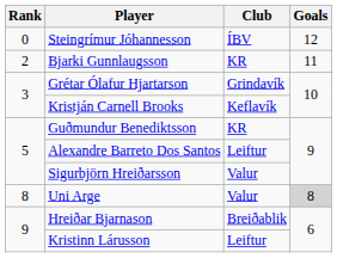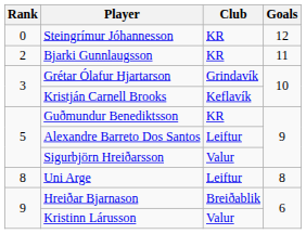Steingrímur Jóhannesson | Club: ÍBV -> KR
Uni Arge | Club: Valur -> Leiftur
Uni Arge | Goals: lightgrey background -> no background
Kristinn Lárusson | Club: Leiftur -> Valur
